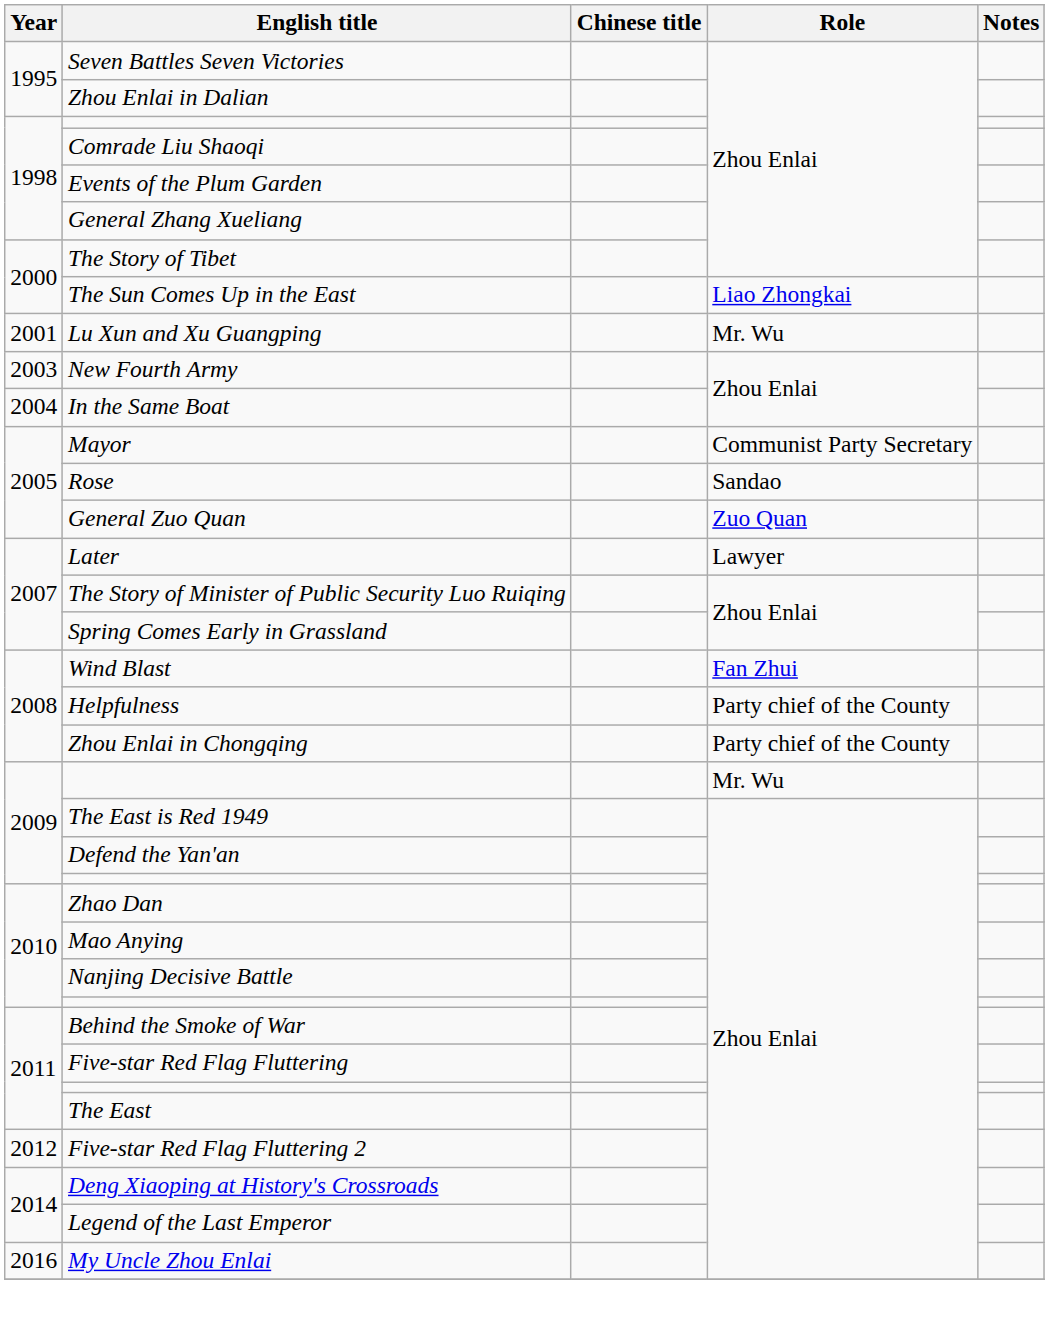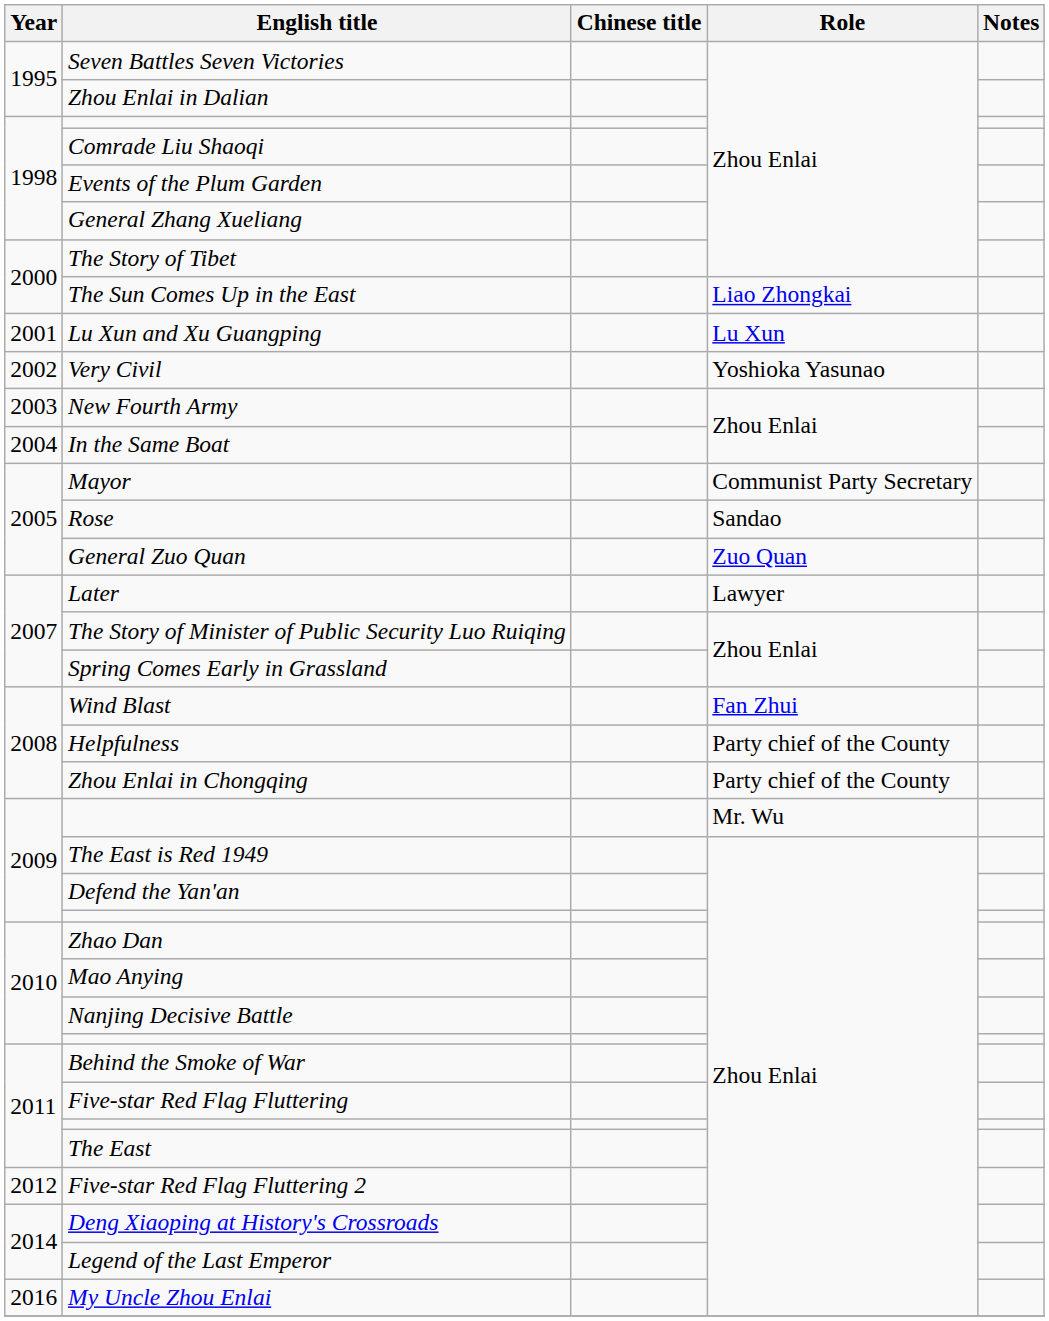Lu Xun and Xu Guangping | Role: Mr. Wu -> Lu Xun
+ row: 2002 | Very Civil | Yoshioka Yasunao
